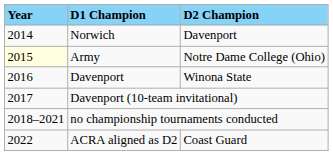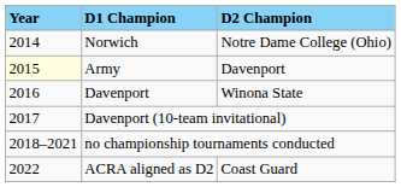Norwich | D2 Champion: Davenport -> Notre Dame College (Ohio)
Army | D2 Champion: Notre Dame College (Ohio) -> Davenport
